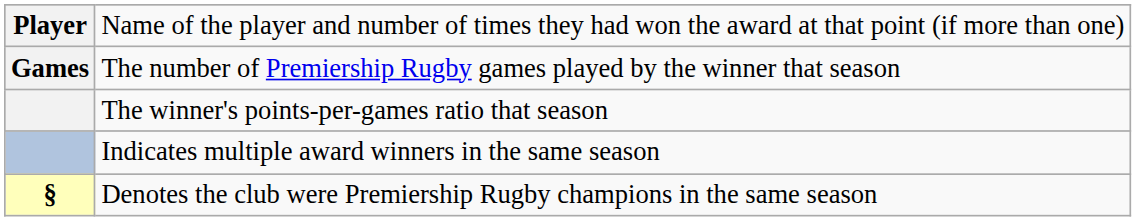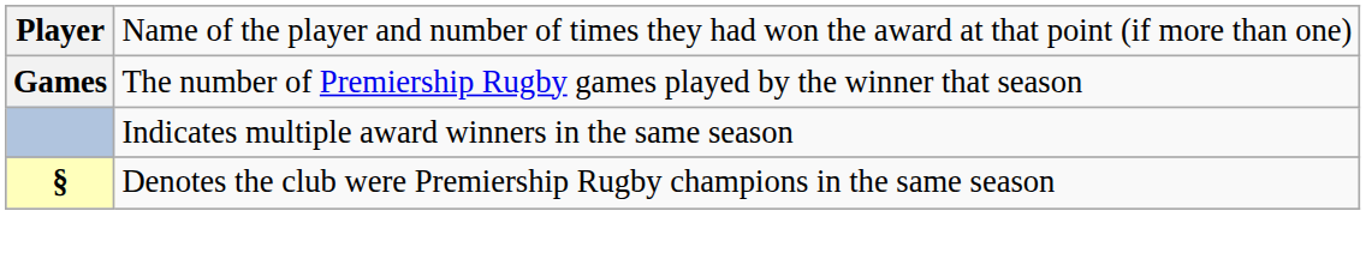- row: The winner's points-per-games ratio that season
